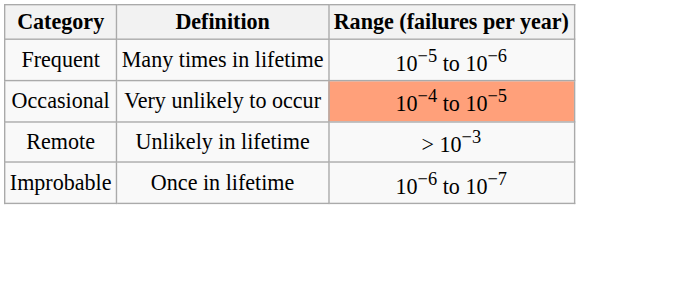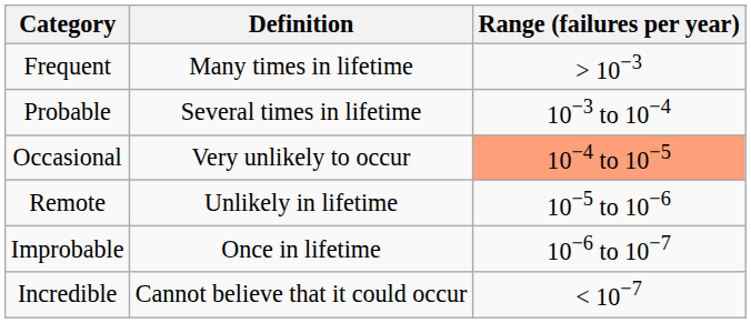Frequent | Range (failures per year): 10−5 to 10−6 -> > 10−3
+ row: Probable | Several times in lifetime | 10−3 to 10−4
Remote | Range (failures per year): > 10−3 -> 10−5 to 10−6
+ row: Incredible | Cannot believe that it could occur | < 10−7
